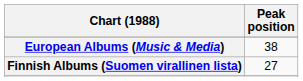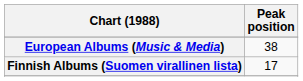Finnish Albums (Suomen virallinen lista) | Peak position: 27 -> 17
